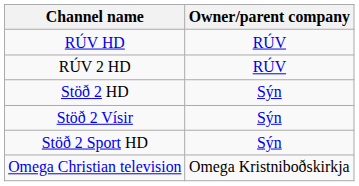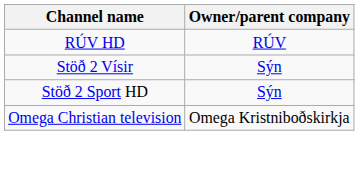- row: RÚV 2 HD | RÚV
- row: Stöð 2 HD | Sýn
